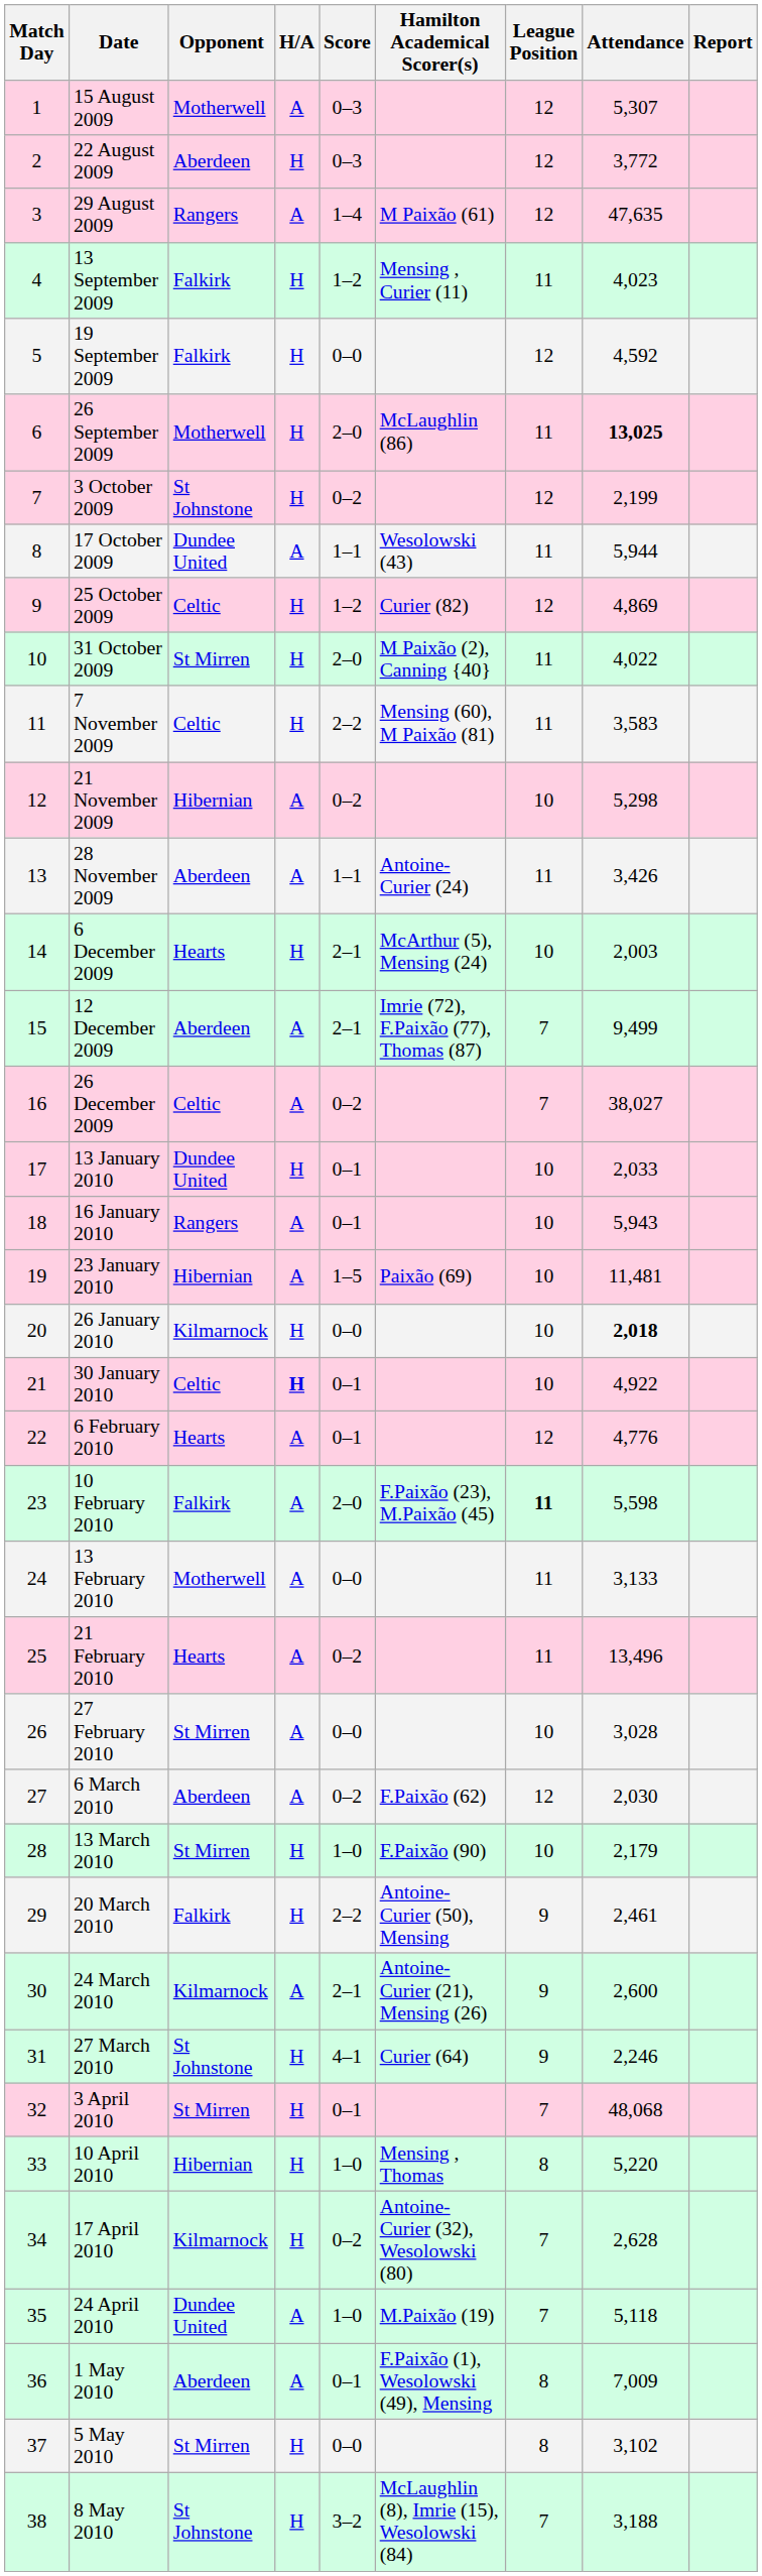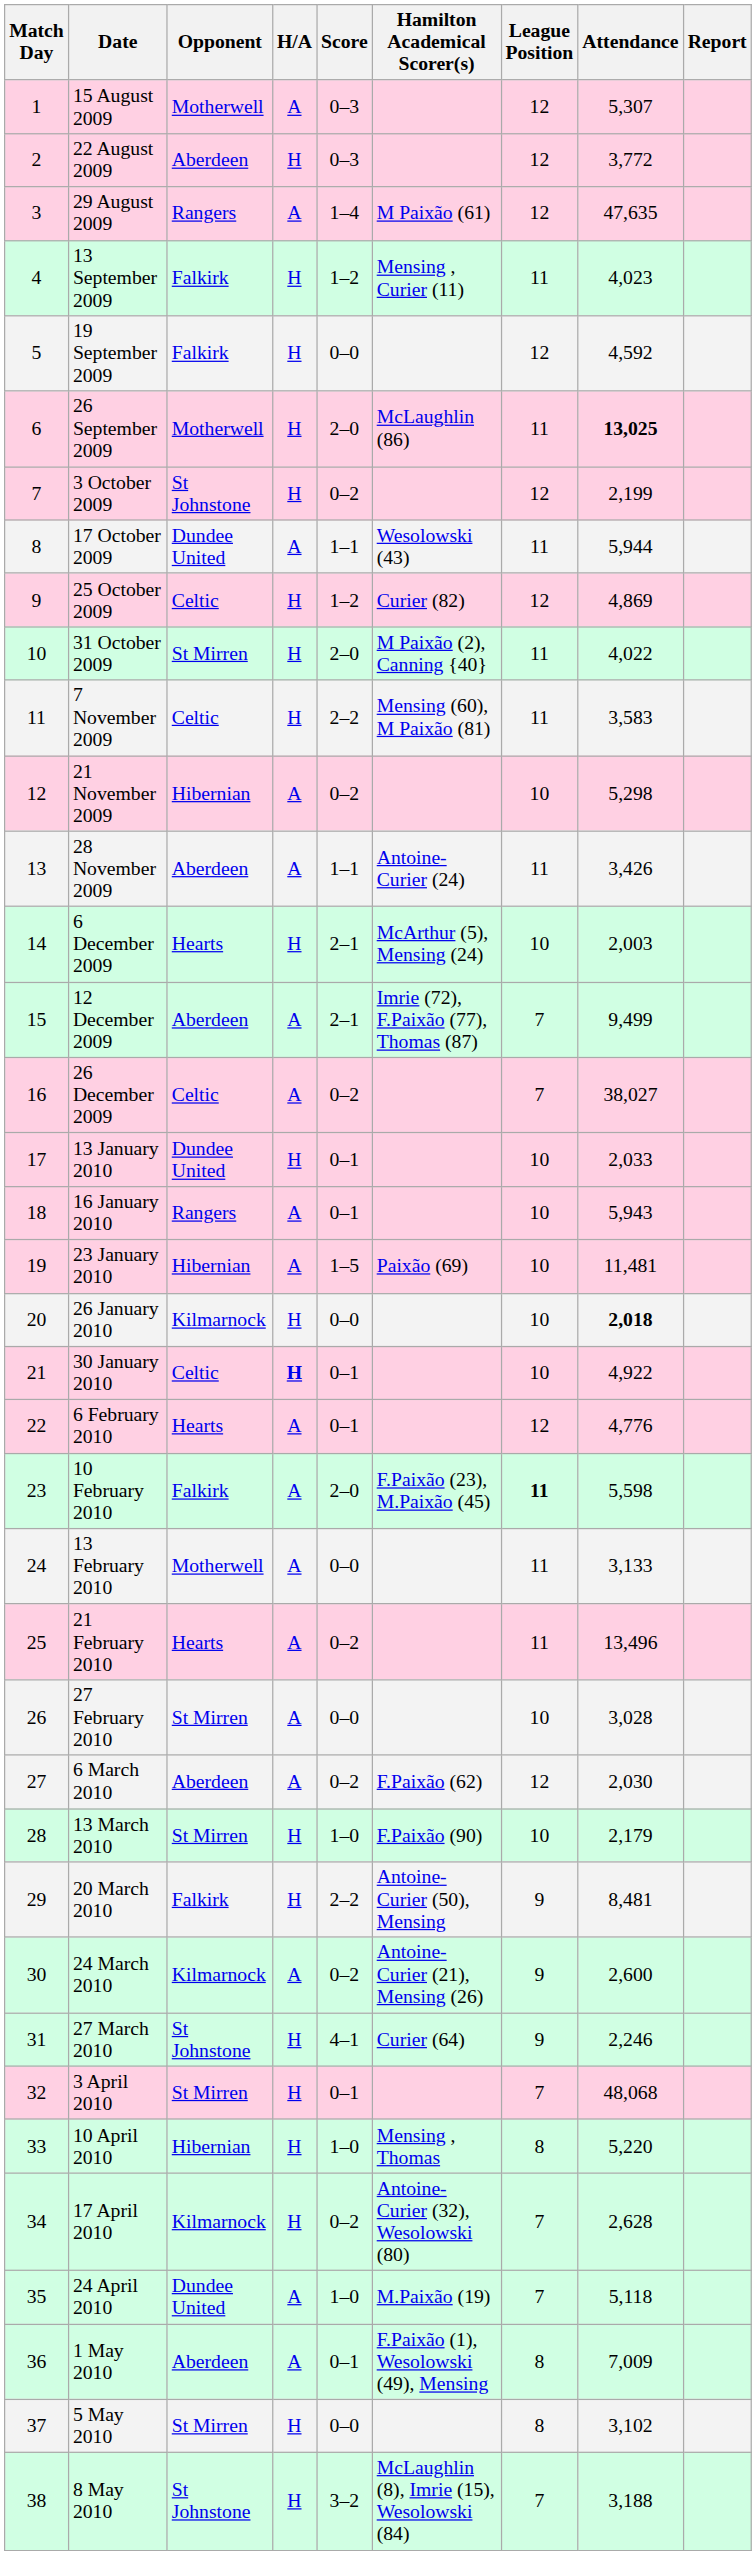20 March 2010 | Attendance: 2,461 -> 8,481
24 March 2010 | Score: 2–1 -> 0–2
